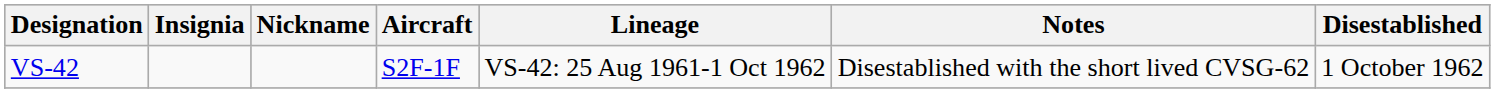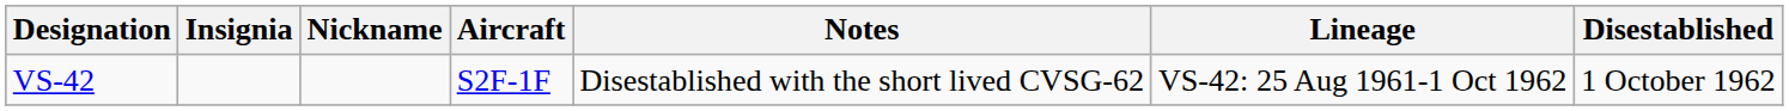columns swapped: Lineage <-> Notes
